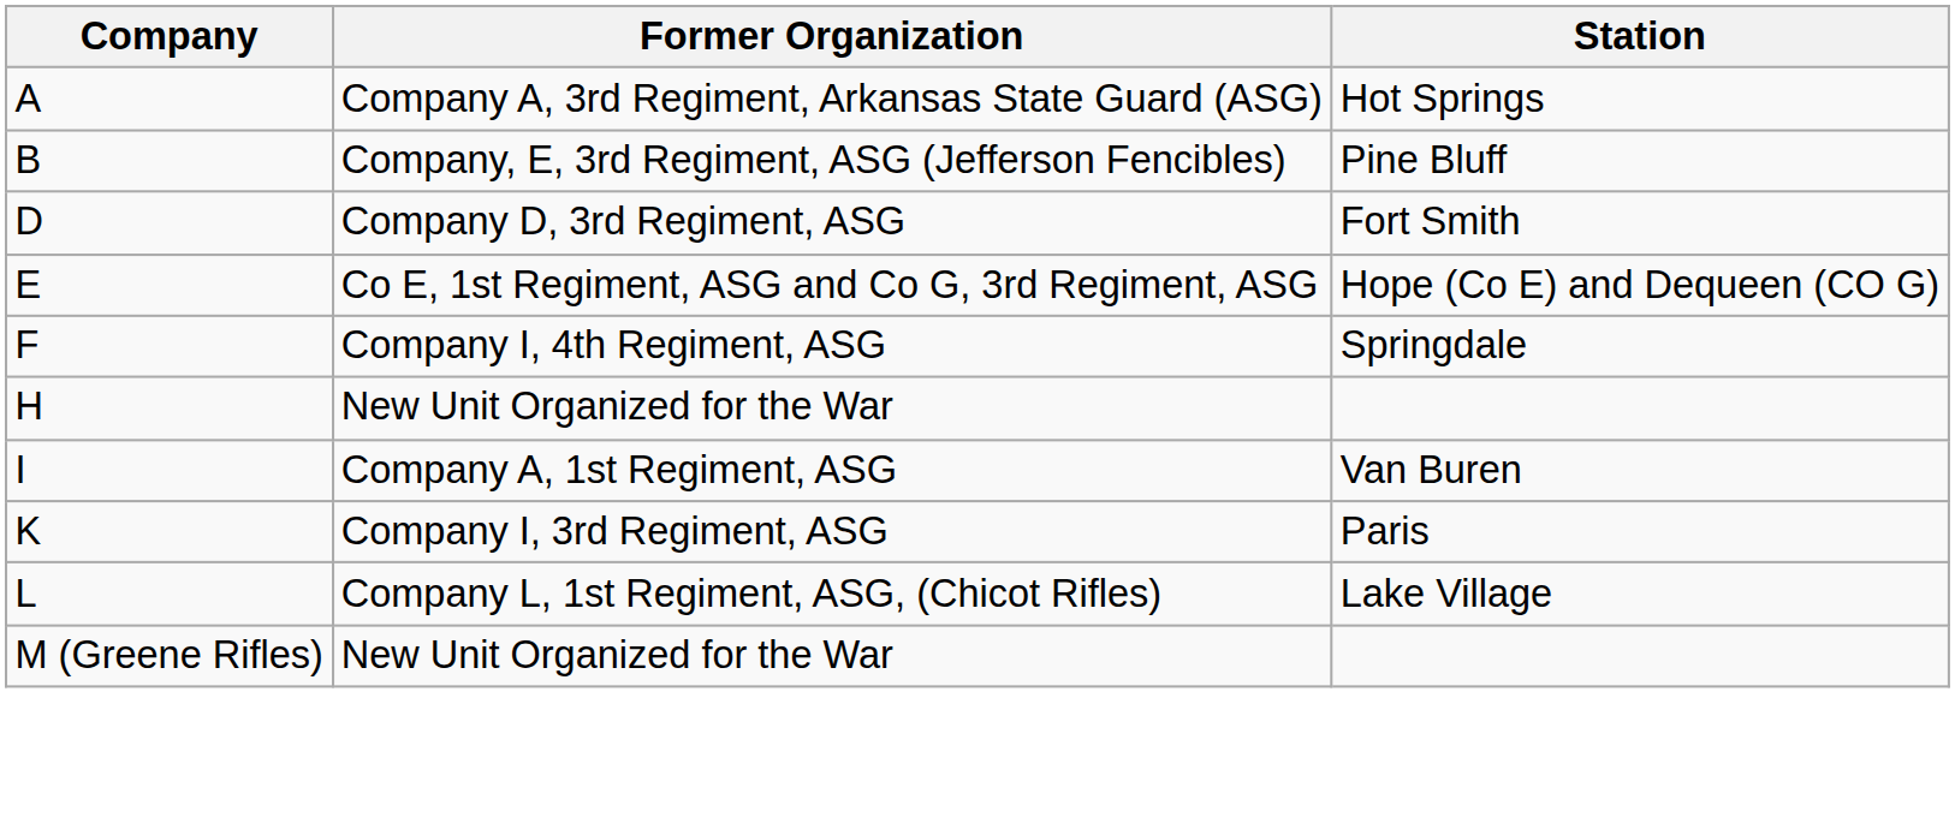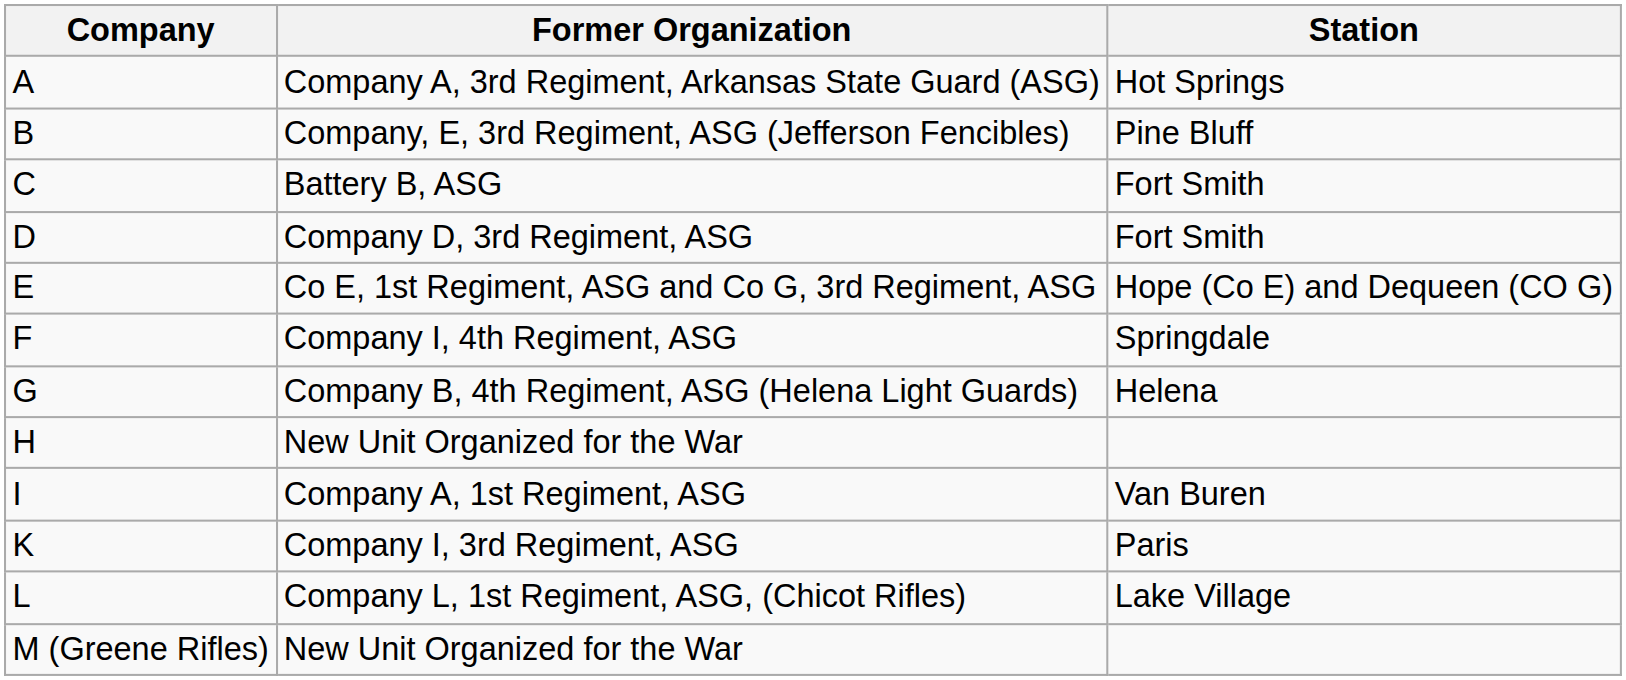+ row: C | Battery B, ASG | Fort Smith
+ row: G | Company B, 4th Regiment, ASG (Helena Light Guards) | Helena
